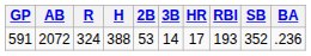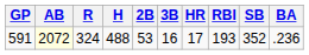591 | AB: no background -> lightyellow background
591 | H: 388 -> 488
591 | 3B: 14 -> 16
